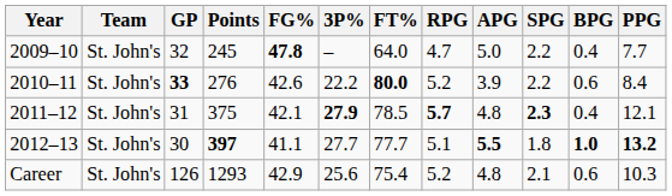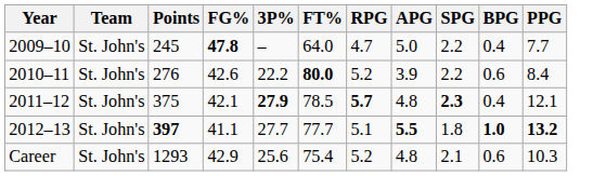- column: GP | 32 | 33 | 31 | 30 | 126
